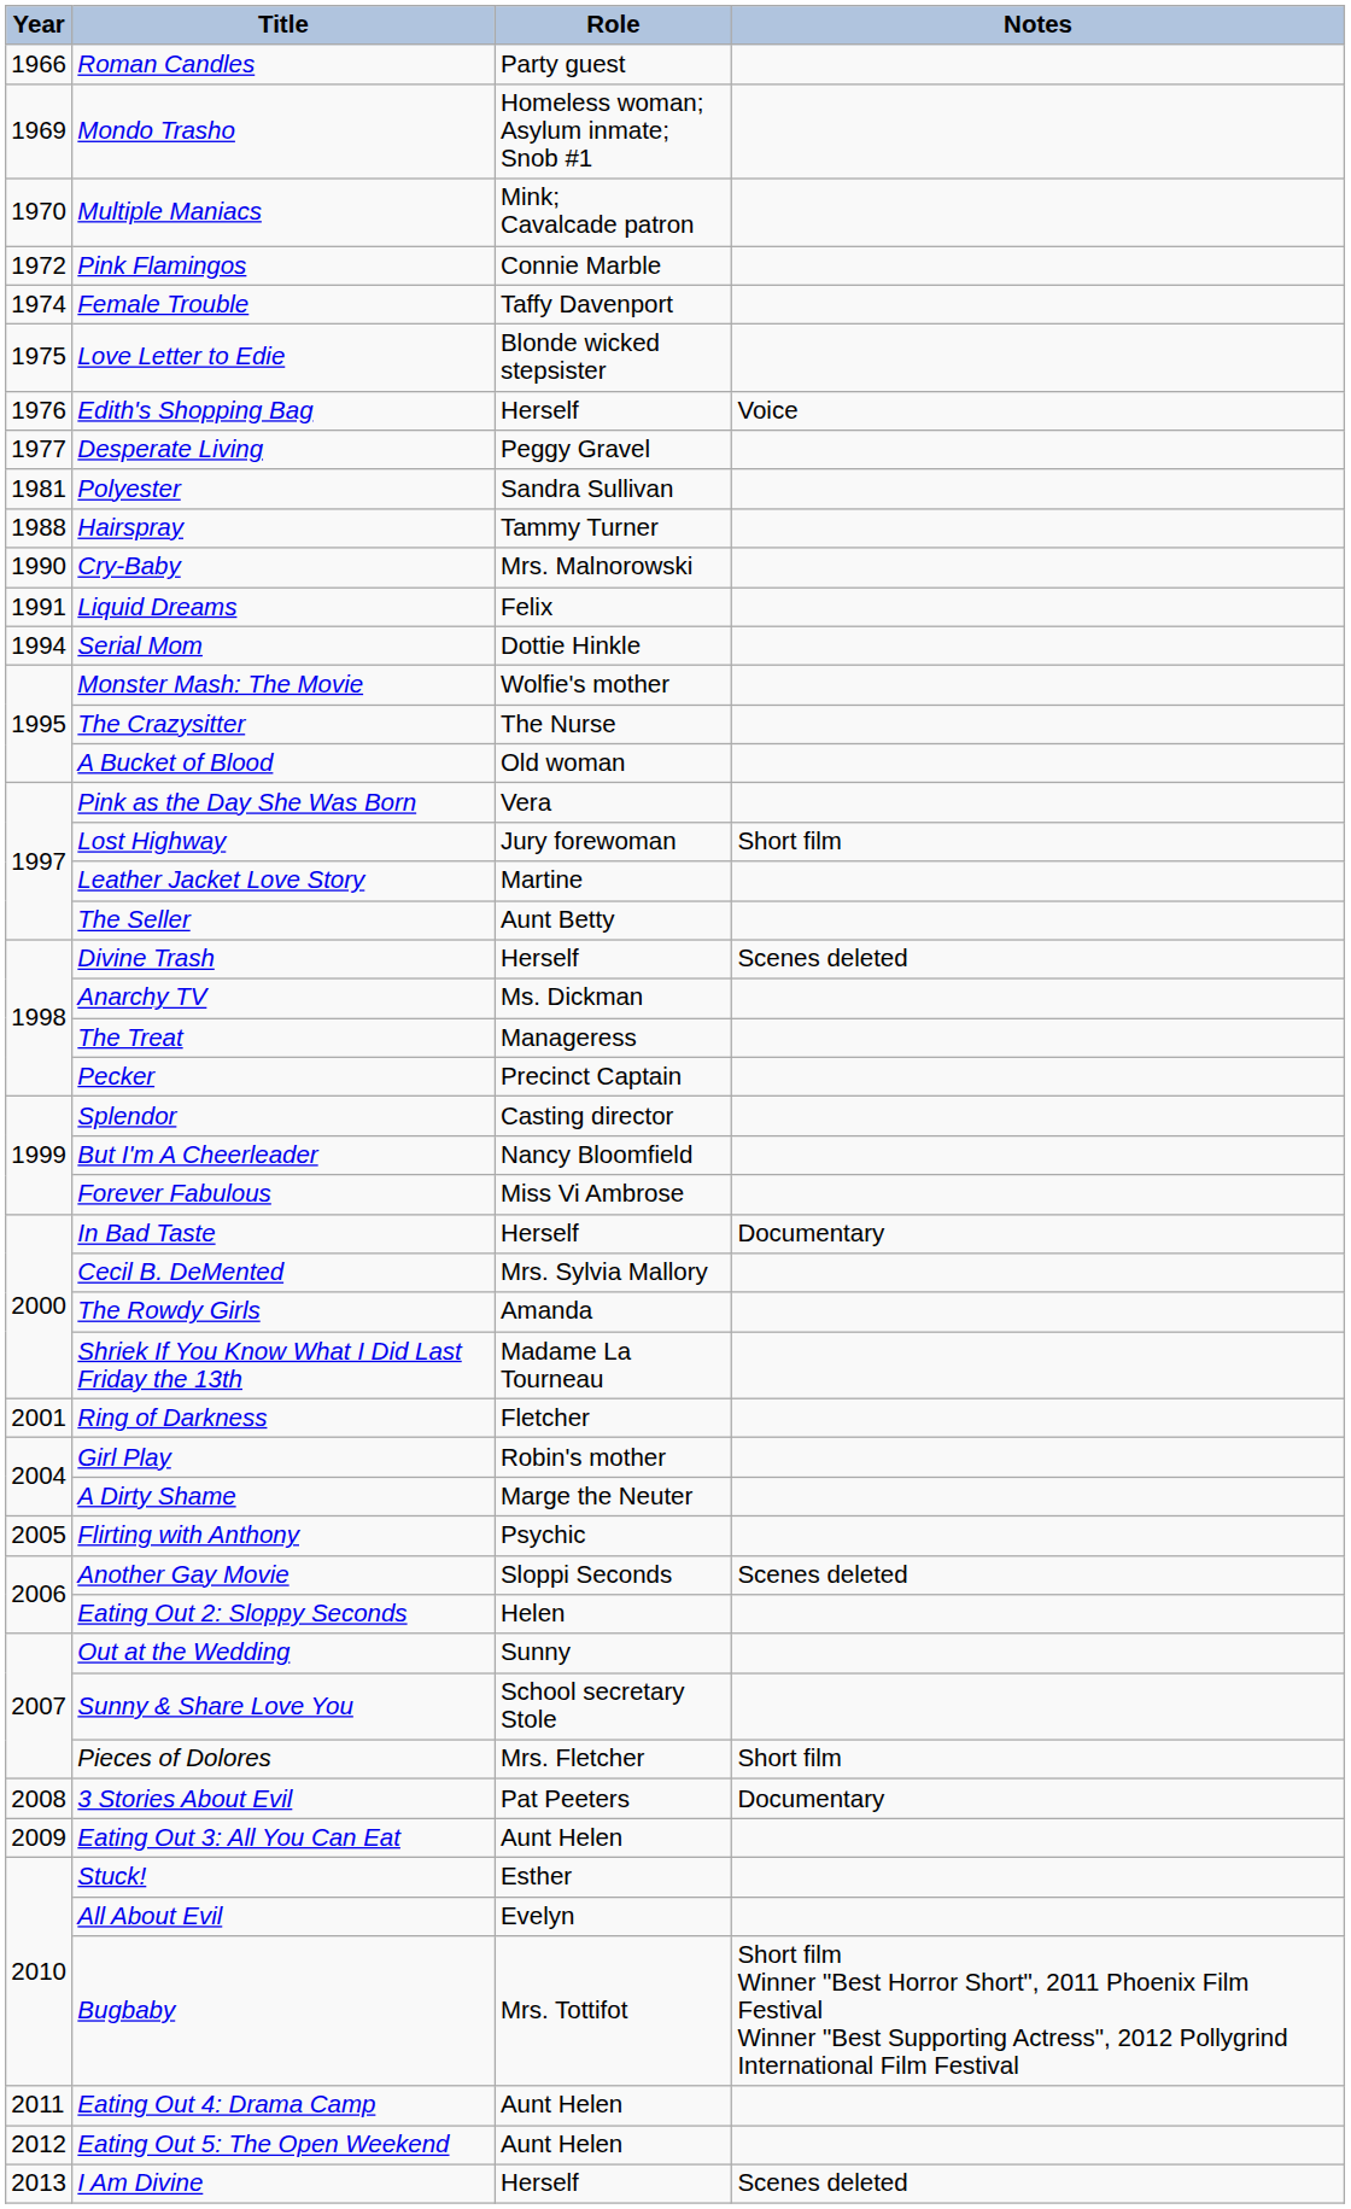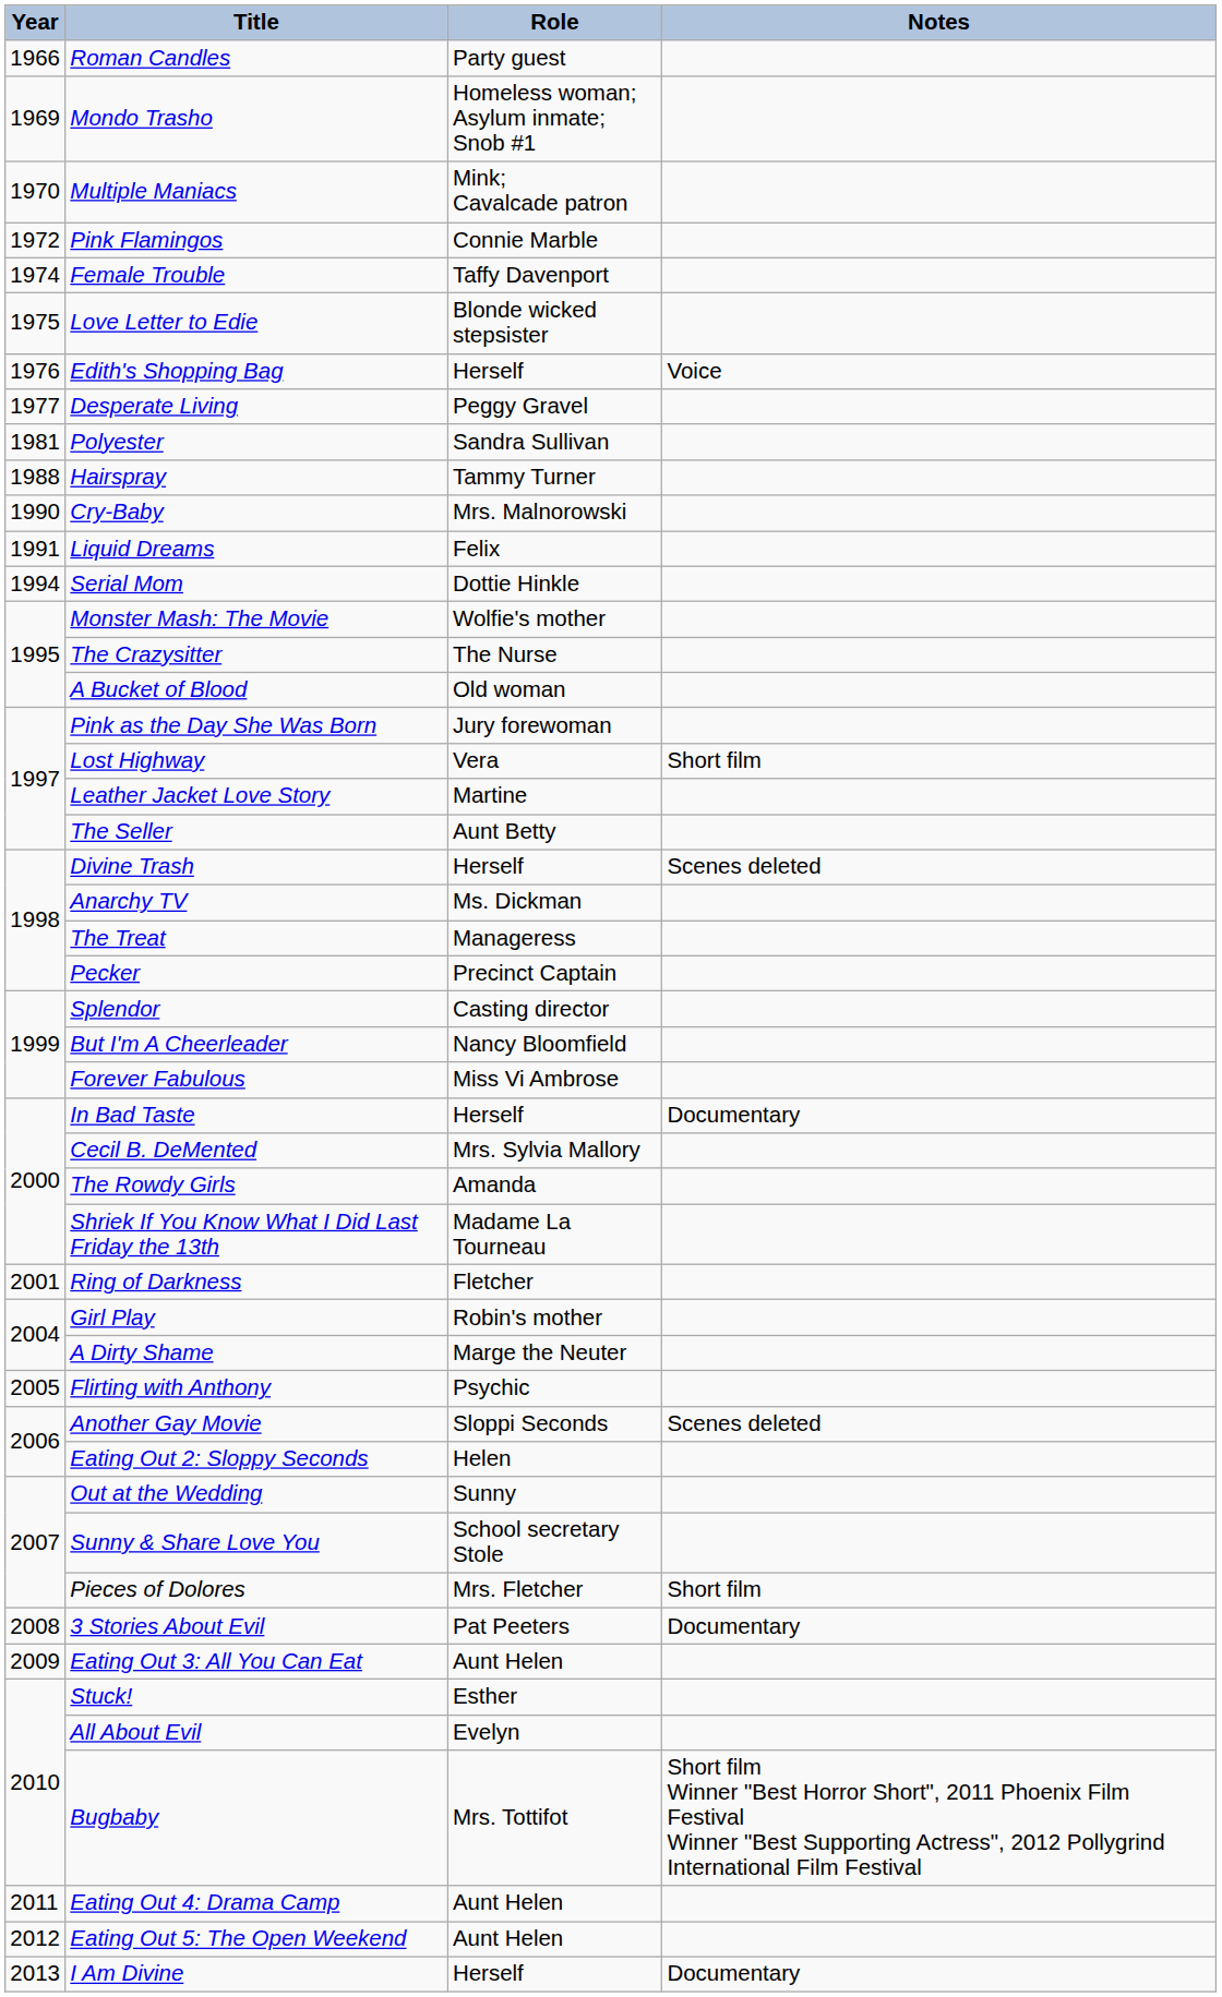Pink as the Day She Was Born | Role: Vera -> Jury forewoman
Lost Highway | Role: Jury forewoman -> Vera
I Am Divine | Notes: Scenes deleted -> Documentary
